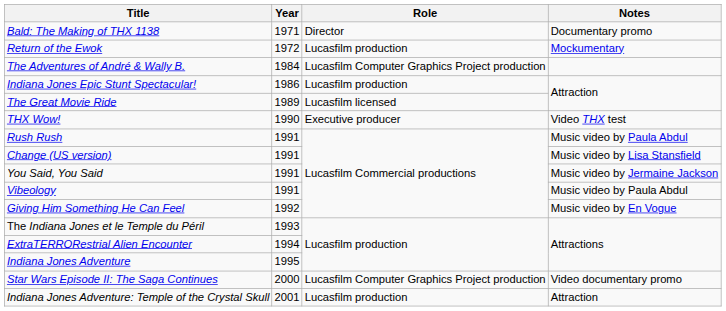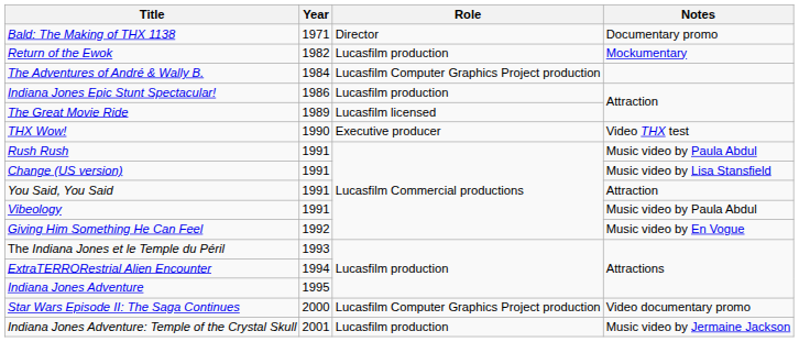Return of the Ewok | Year: 1972 -> 1982
You Said, You Said | Notes: Music video by Jermaine Jackson -> Attraction
Indiana Jones Adventure: Temple of the Crystal Skull | Notes: Attraction -> Music video by Jermaine Jackson
